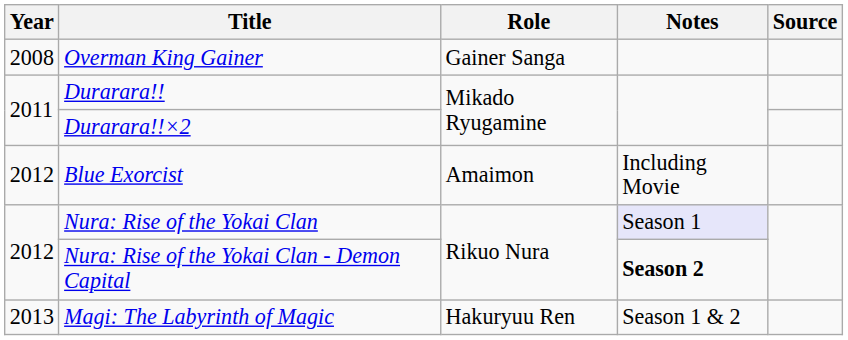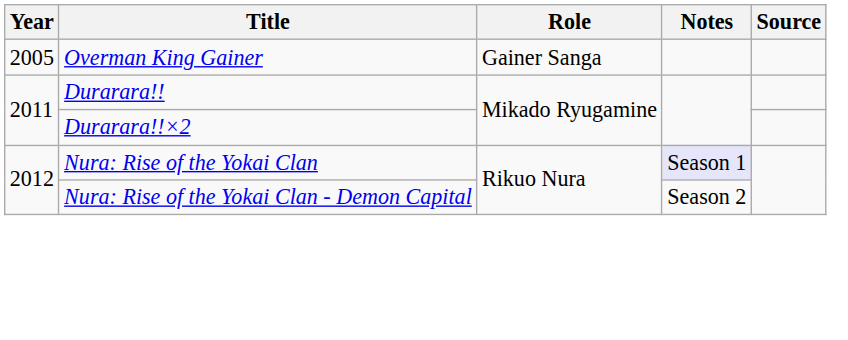Overman King Gainer | Year: 2008 -> 2005
- row: 2012 | Blue Exorcist | Amaimon | Including Movie
Nura: Rise of the Yokai Clan - Demon Capital | Notes: bold -> normal
- row: 2013 | Magi: The Labyrinth of Magic | Hakuryuu Ren | Season 1 & 2
